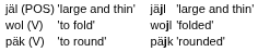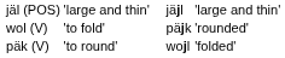wol (V) | column 7: wojl -> päjk
wol (V) | column 8: 'folded' -> 'rounded'
päk (V) | column 7: päjk -> wojl
päk (V) | column 8: 'rounded' -> 'folded'
